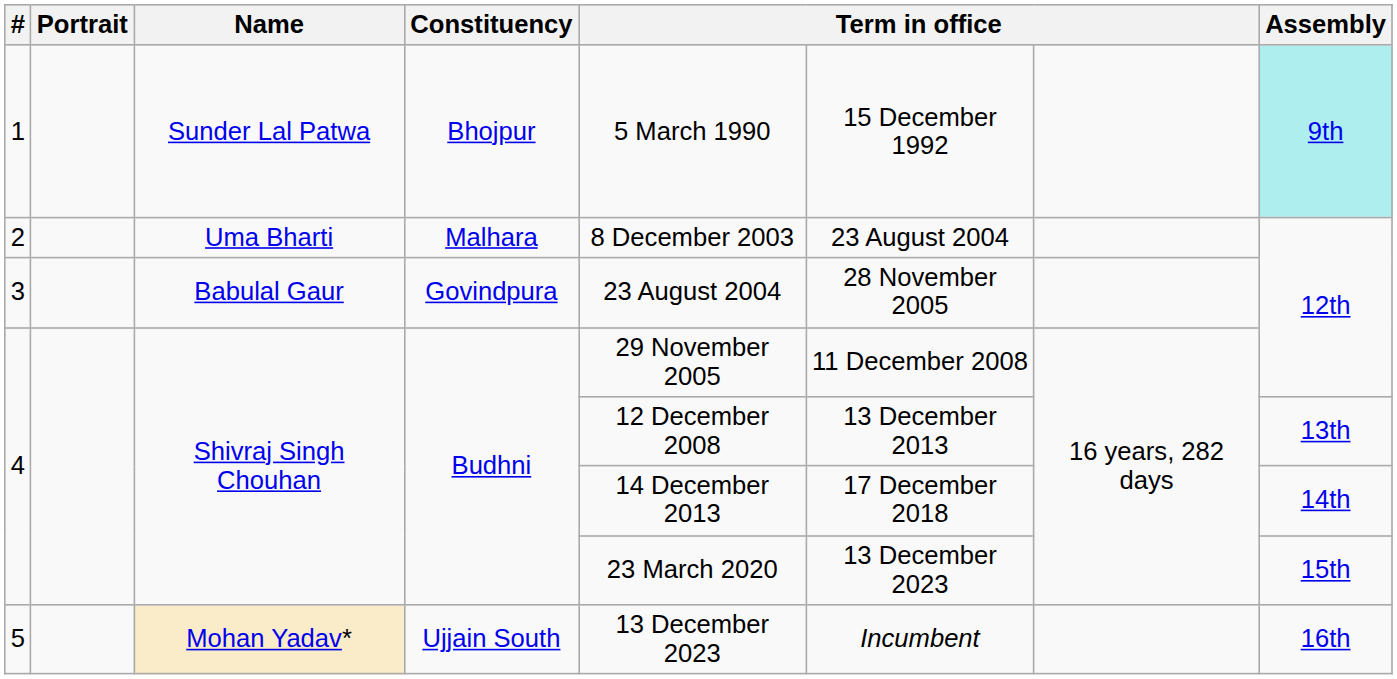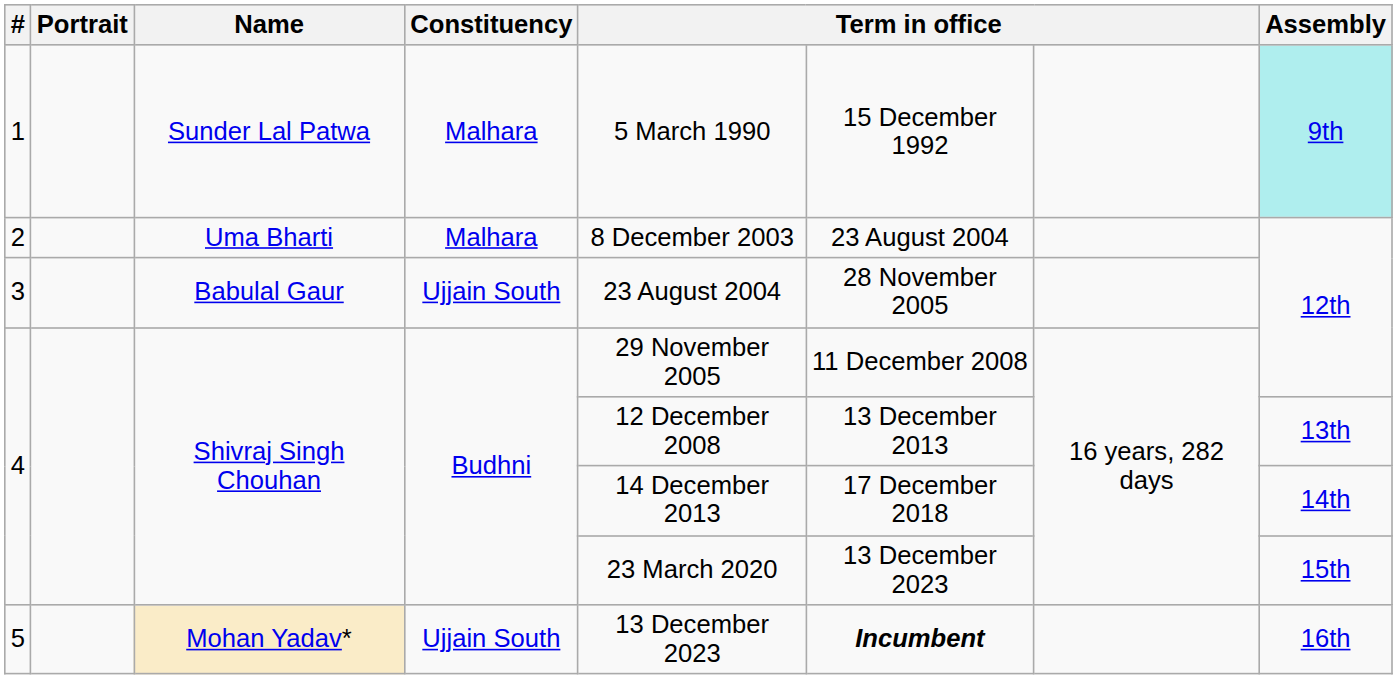1 | Constituency: Bhojpur -> Malhara
3 | Constituency: Govindpura -> Ujjain South
5 | column 6: normal -> bold
